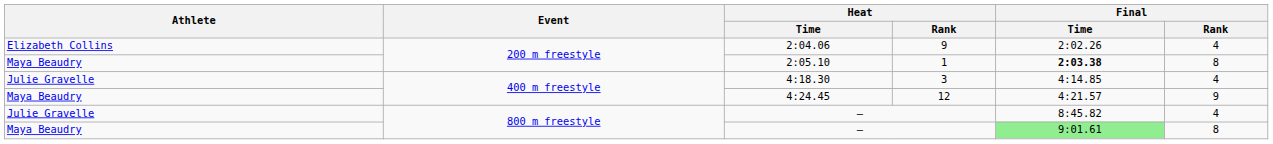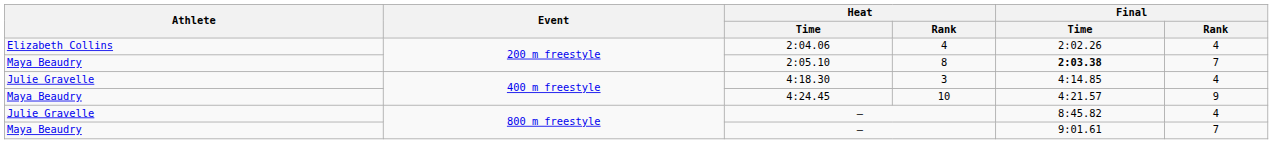2:04.06 | Heat / Rank: 9 -> 4
2:05.10 | Heat / Rank: 1 -> 8
2:05.10 | Final / Rank: 8 -> 7
4:24.45 | Heat / Rank: 12 -> 10
Maya Beaudry / — | Final / Time: lightgreen background -> no background
Maya Beaudry / — | Final / Rank: 8 -> 7
